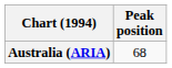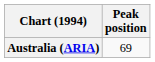Australia (ARIA) | Peak position: 68 -> 69
